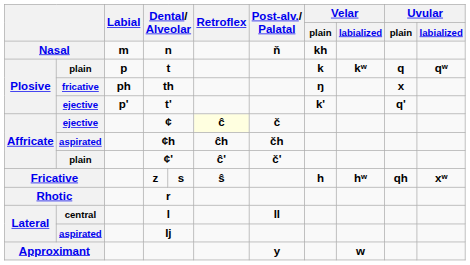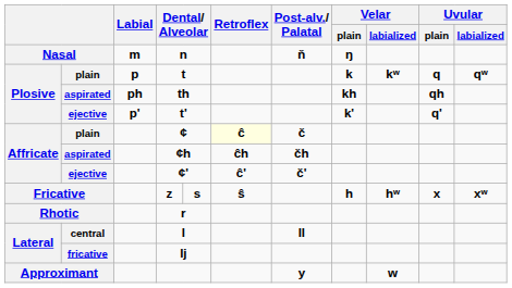n | Velar / plain: kh -> ŋ
th | column 2: fricative -> aspirated
th | Velar / plain: ŋ -> kh
th | Uvular / plain: x -> qh
¢ | column 2: ejective -> plain
¢' | column 2: plain -> ejective
z | Uvular / plain: qh -> x
lj | column 2: aspirated -> fricative
